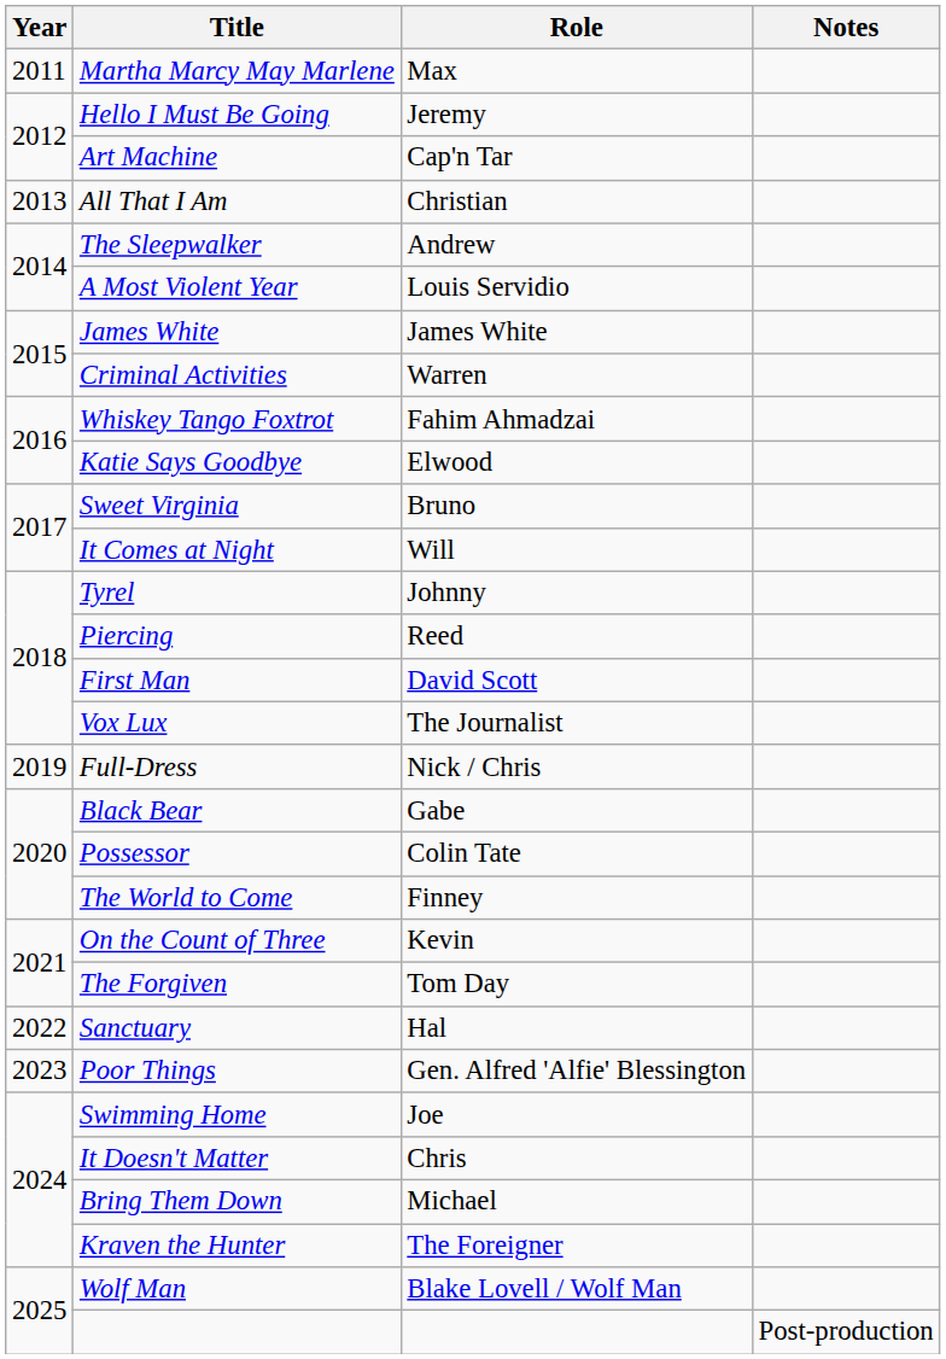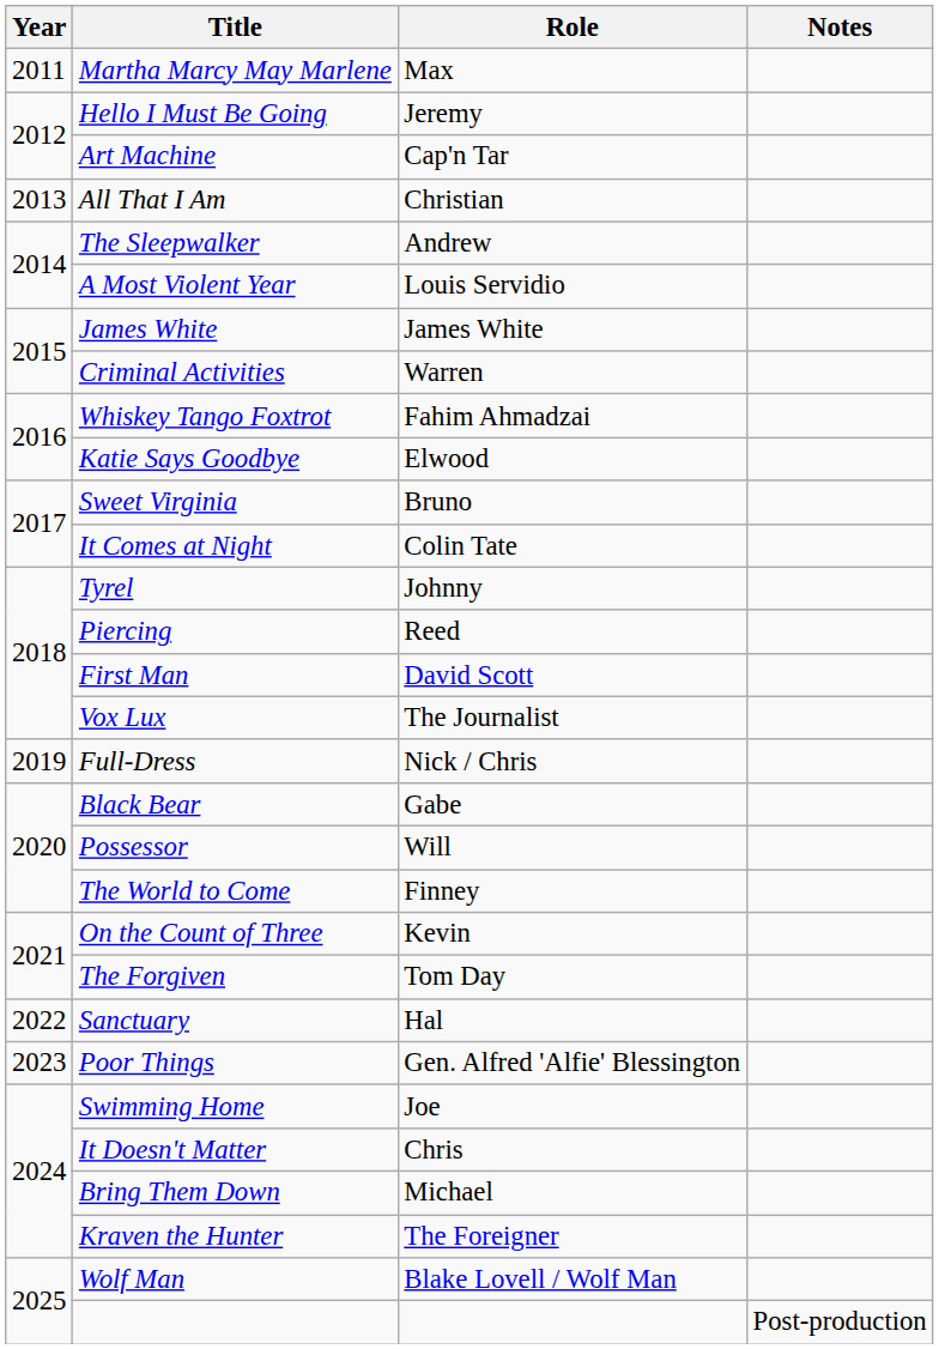It Comes at Night | Role: Will -> Colin Tate
Possessor | Role: Colin Tate -> Will
